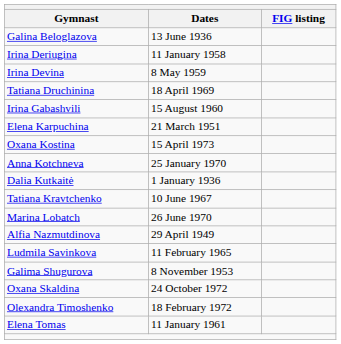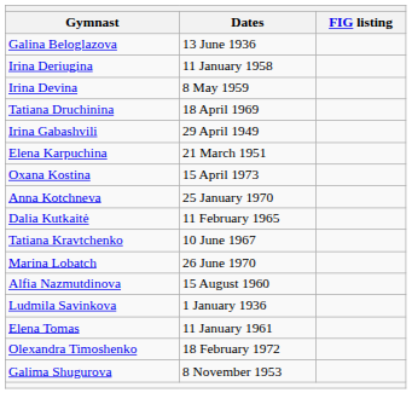Irina Gabashvili | Dates: 15 August 1960 -> 29 April 1949
Dalia Kutkaitė | Dates: 1 January 1936 -> 11 February 1965
Alfia Nazmutdinova | Dates: 29 April 1949 -> 15 August 1960
Ludmila Savinkova | Dates: 11 February 1965 -> 1 January 1936
rows swapped: Galima Shugurova <-> Elena Tomas
- row: Oxana Skaldina | 24 October 1972
